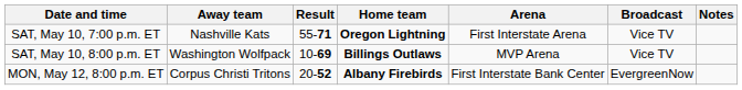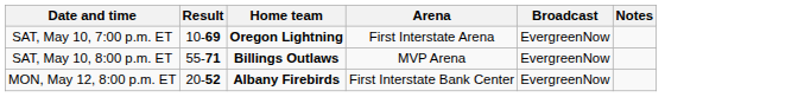- column: Away team | Nashville Kats | Washington Wolfpack | Corpus Christi Tritons
SAT, May 10, 7:00 p.m. ET | Result: 55-71 -> 10-69
SAT, May 10, 7:00 p.m. ET | Broadcast: Vice TV -> EvergreenNow
SAT, May 10, 8:00 p.m. ET | Result: 10-69 -> 55-71
SAT, May 10, 8:00 p.m. ET | Broadcast: Vice TV -> EvergreenNow
